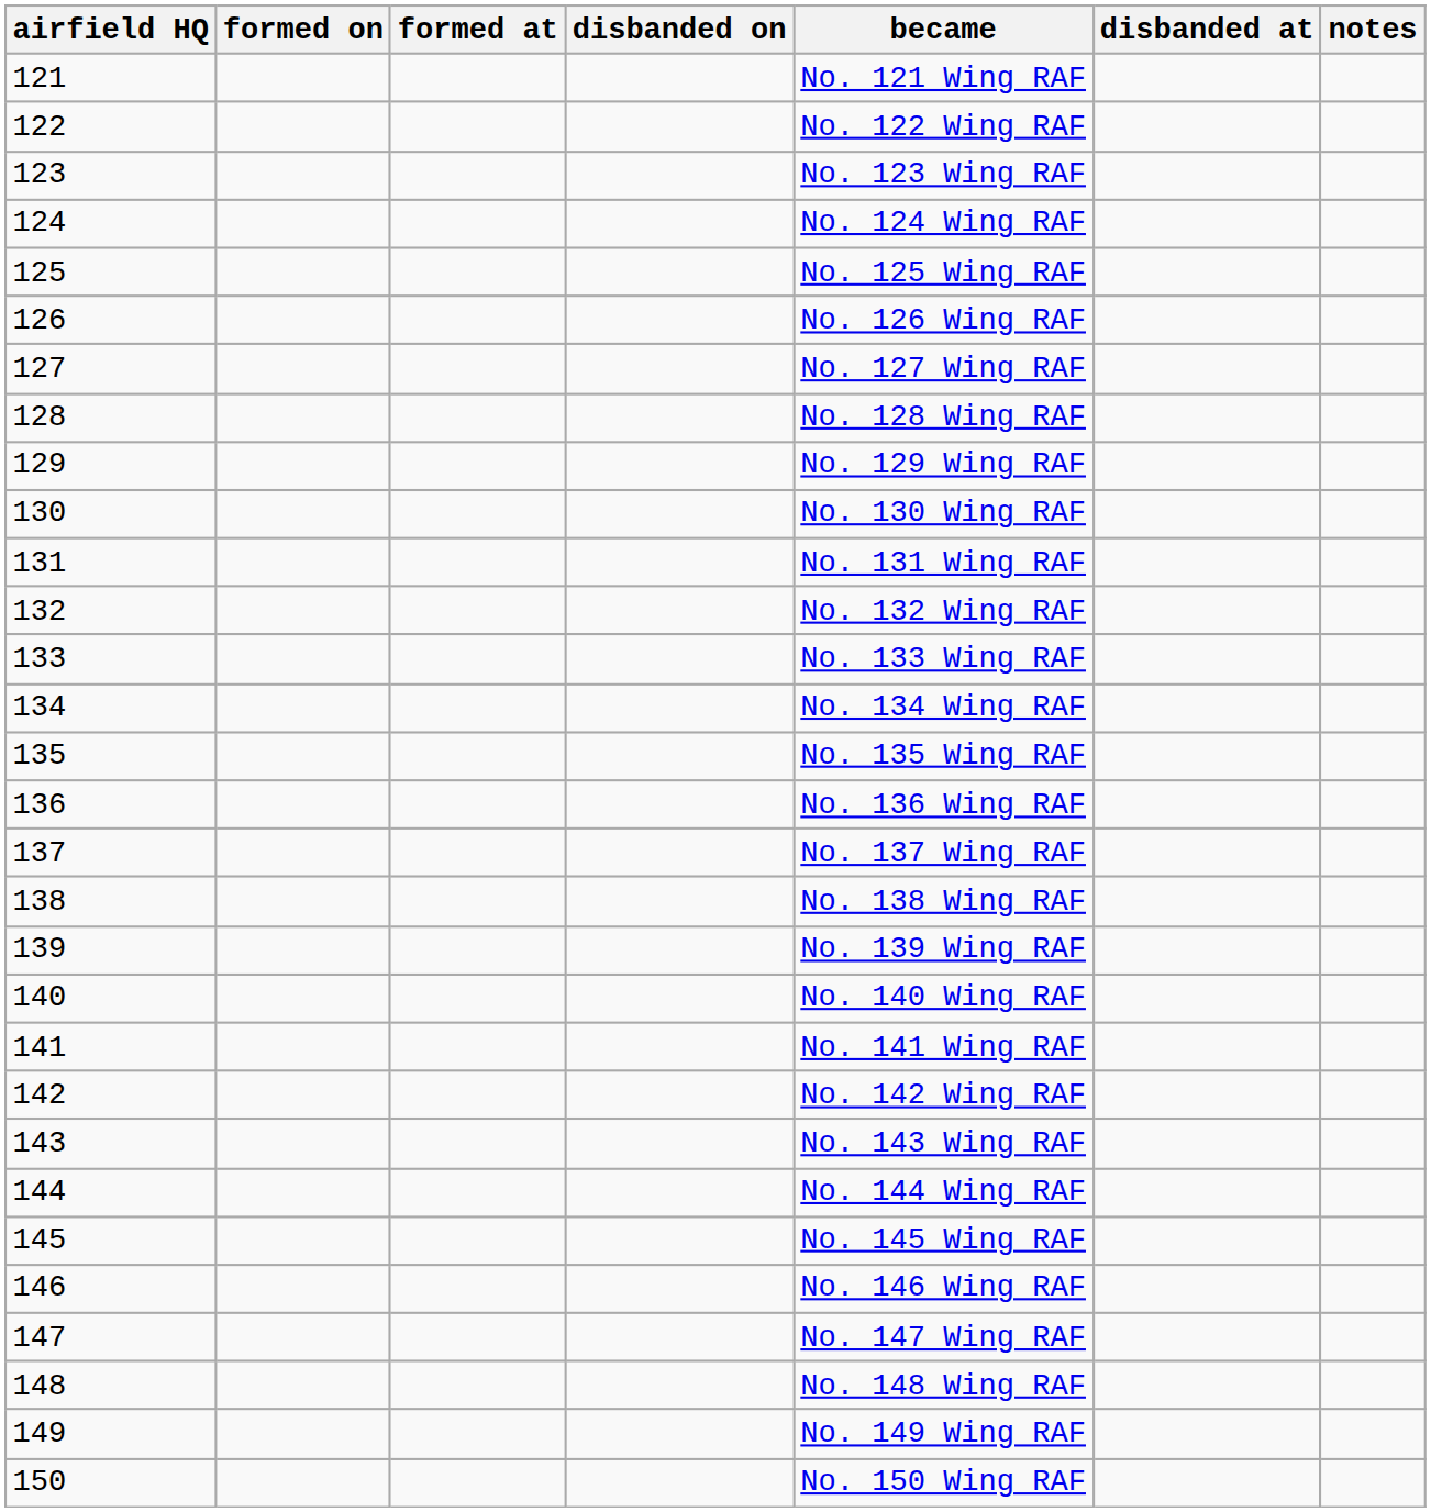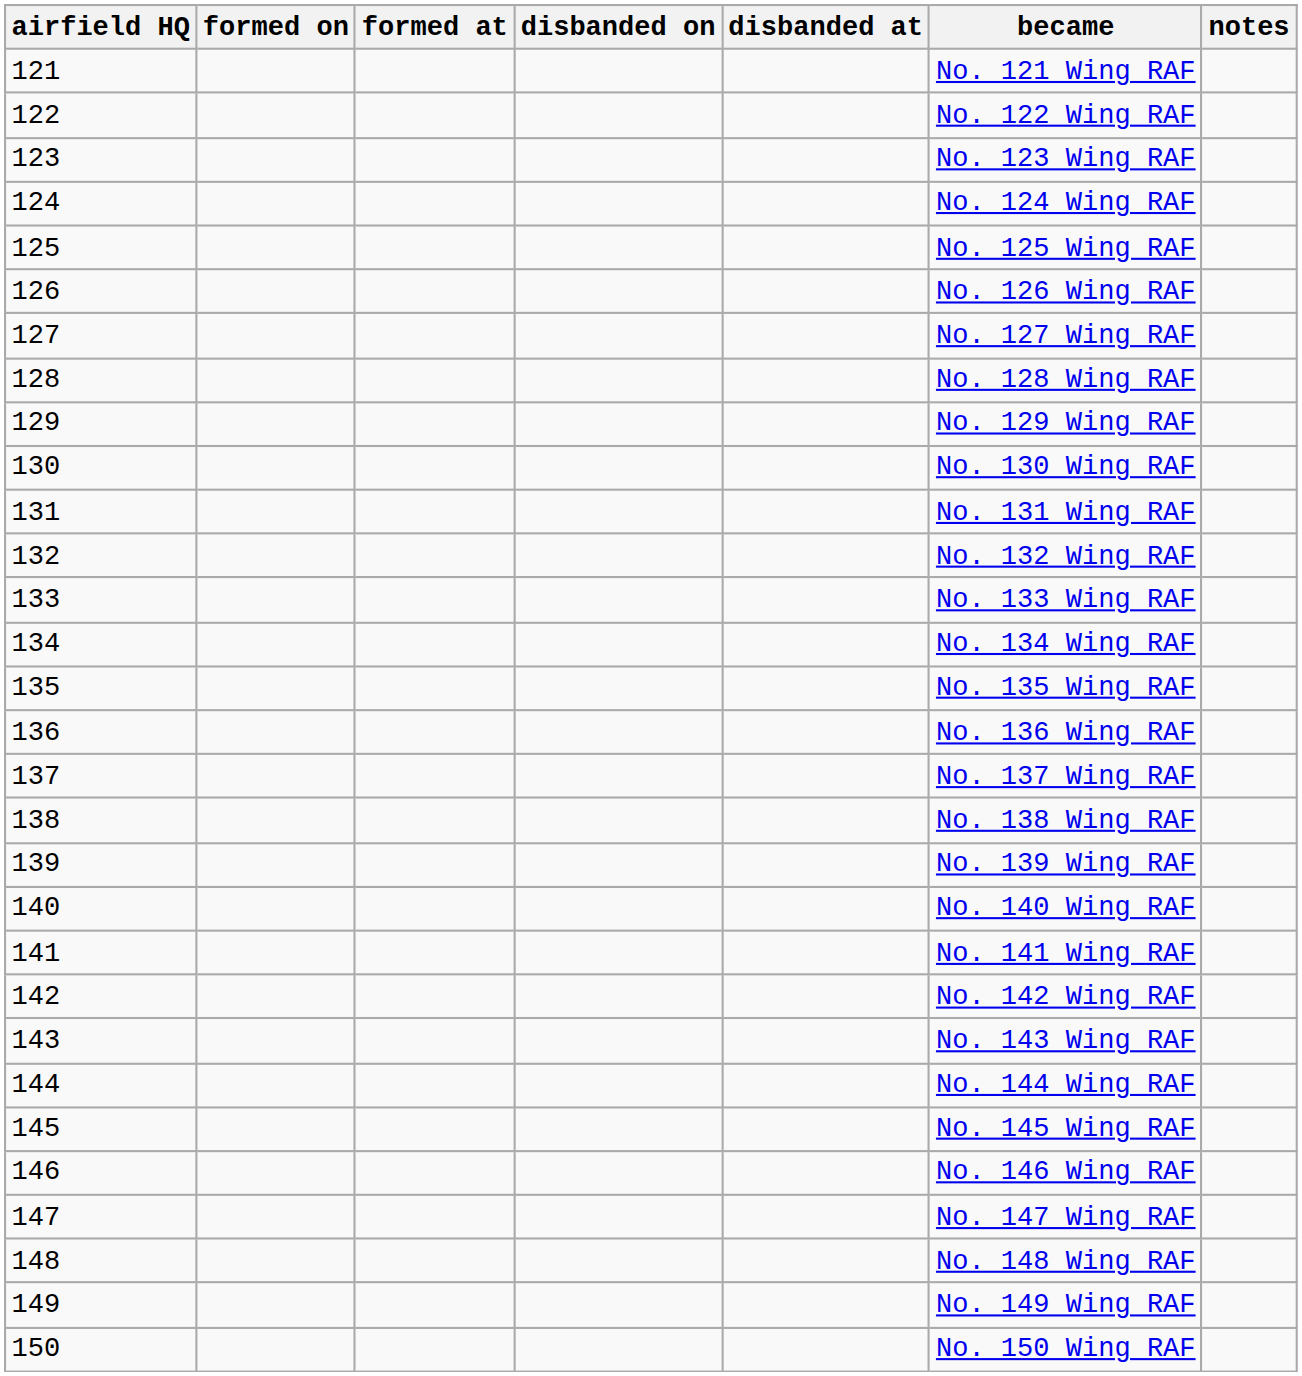columns swapped: disbanded at <-> became
